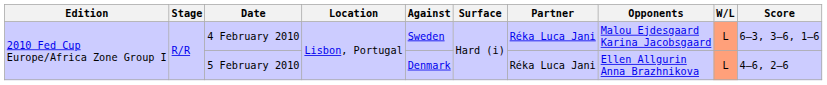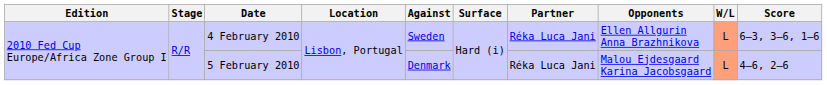4 February 2010 | Opponents: Malou Ejdesgaard Karina Jacobsgaard -> Ellen Allgurin Anna Brazhnikova
5 February 2010 | Opponents: Ellen Allgurin Anna Brazhnikova -> Malou Ejdesgaard Karina Jacobsgaard
